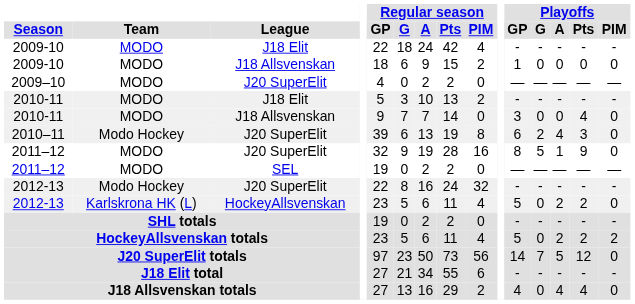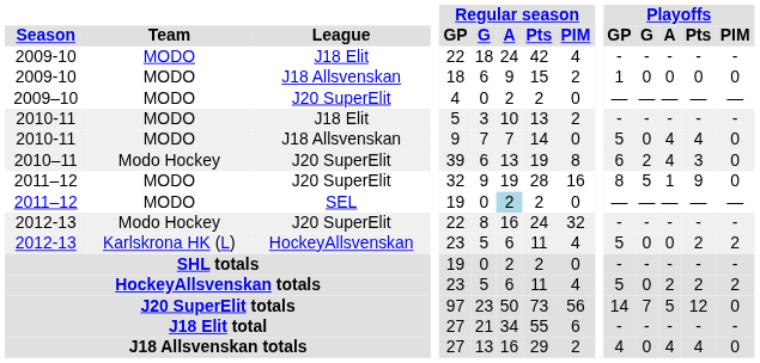2010-11 / J18 Allsvenskan | Playoffs / GP: 3 -> 5
2010-11 / J18 Allsvenskan | Playoffs / A: 0 -> 4
2011–12 / SEL | Regular season / A: no background -> lightblue background
2012-13 / HockeyAllsvenskan | Playoffs / A: 2 -> 0
2012-13 / HockeyAllsvenskan | Playoffs / PIM: 0 -> 2
